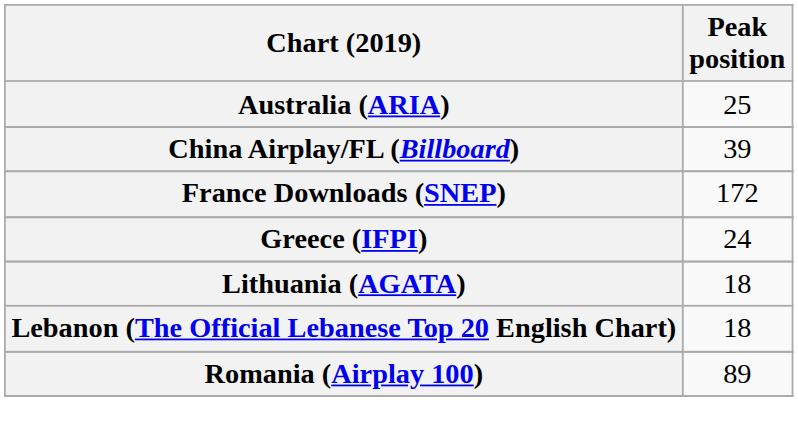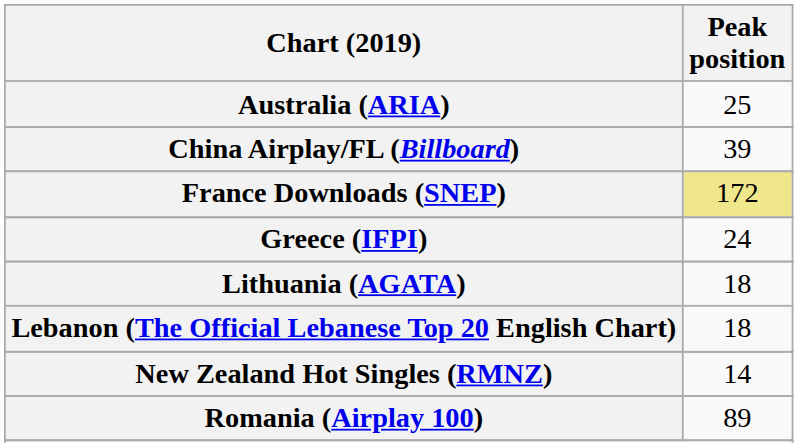France Downloads (SNEP) | Peak position: no background -> khaki background
+ row: New Zealand Hot Singles (RMNZ) | 14
